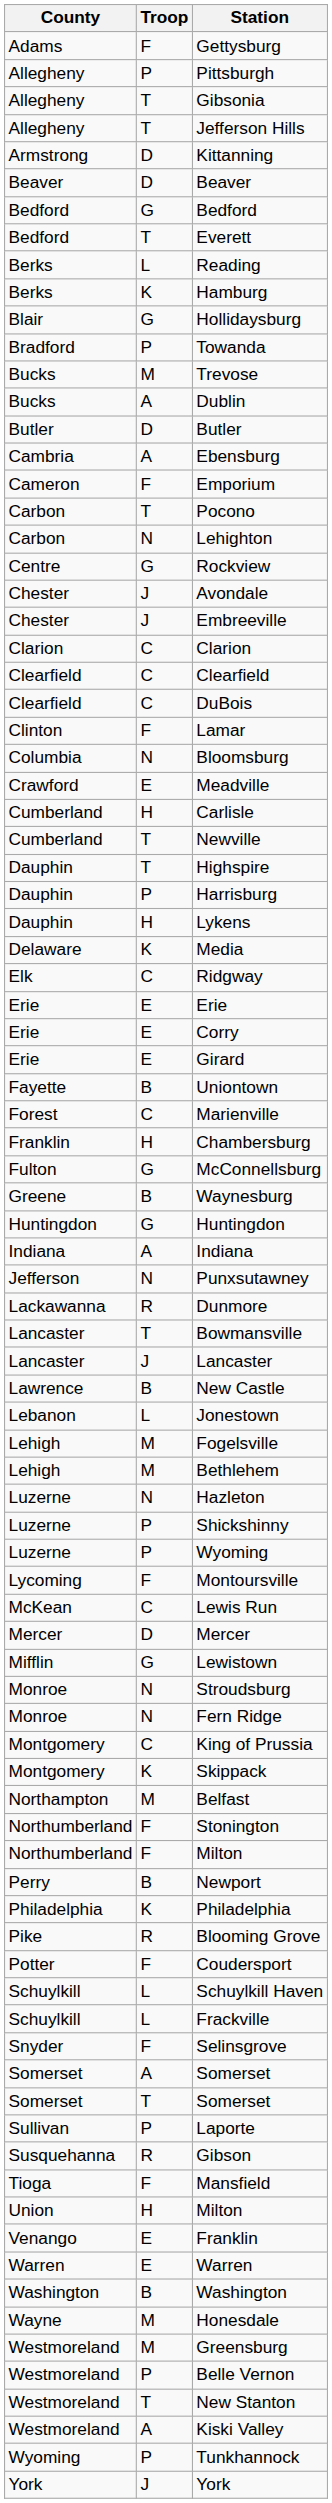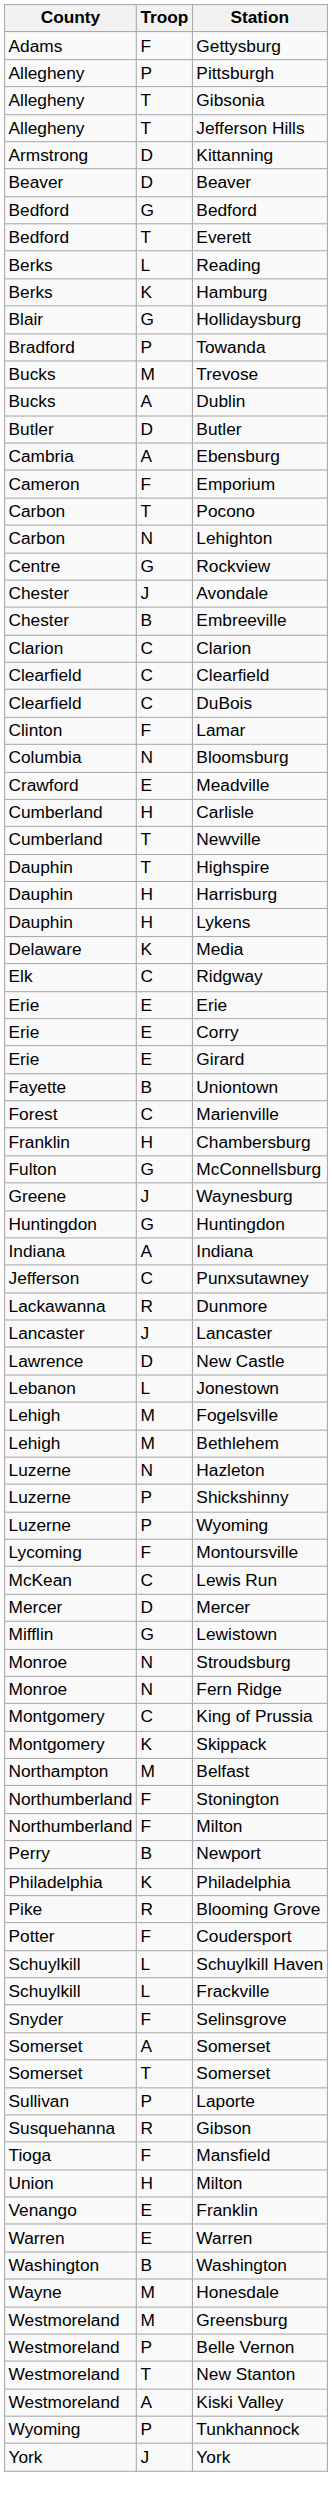Embreeville | Troop: J -> B
Harrisburg | Troop: P -> H
Waynesburg | Troop: B -> J
Punxsutawney | Troop: N -> C
- row: Lancaster | T | Bowmansville
New Castle | Troop: B -> D
